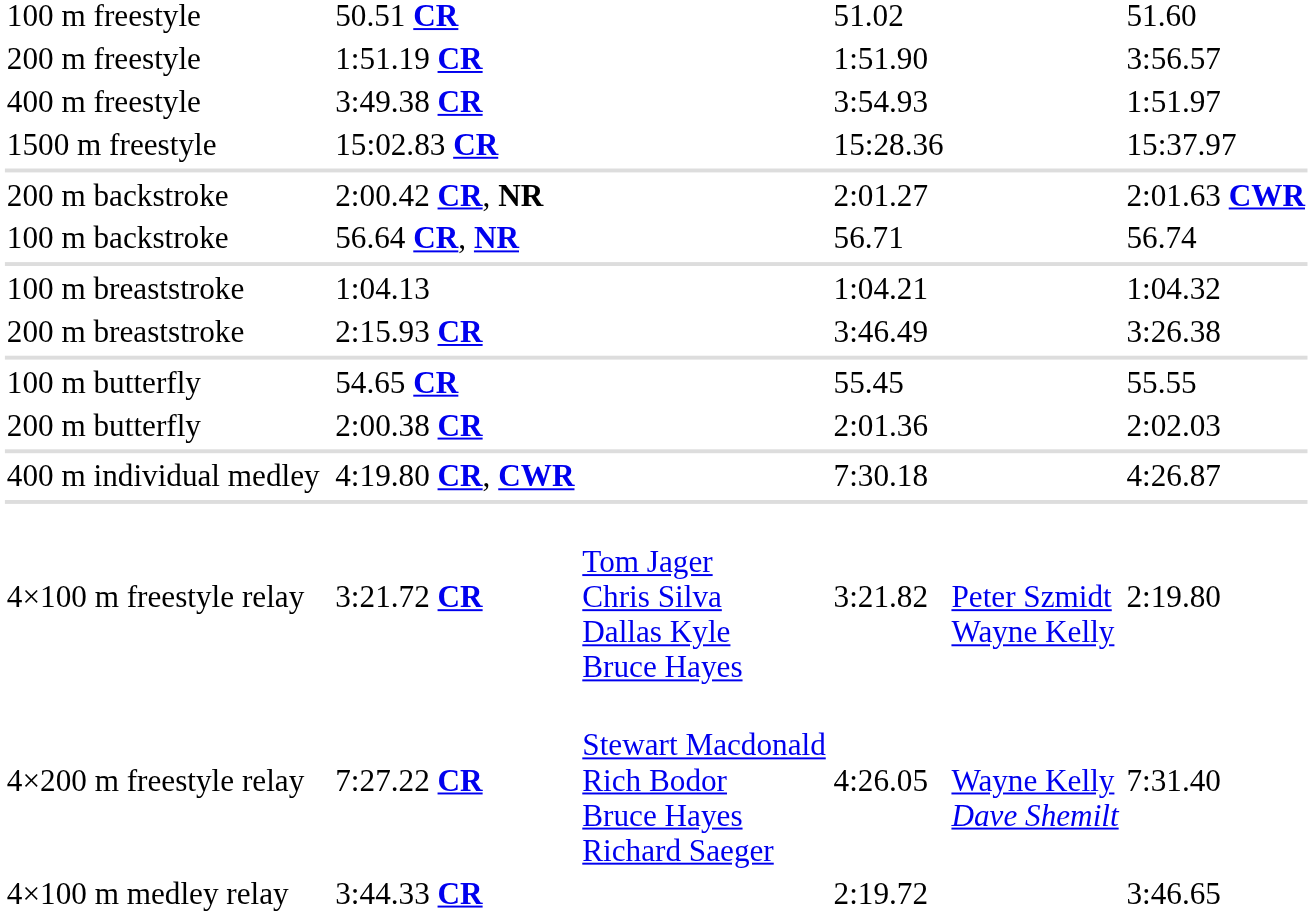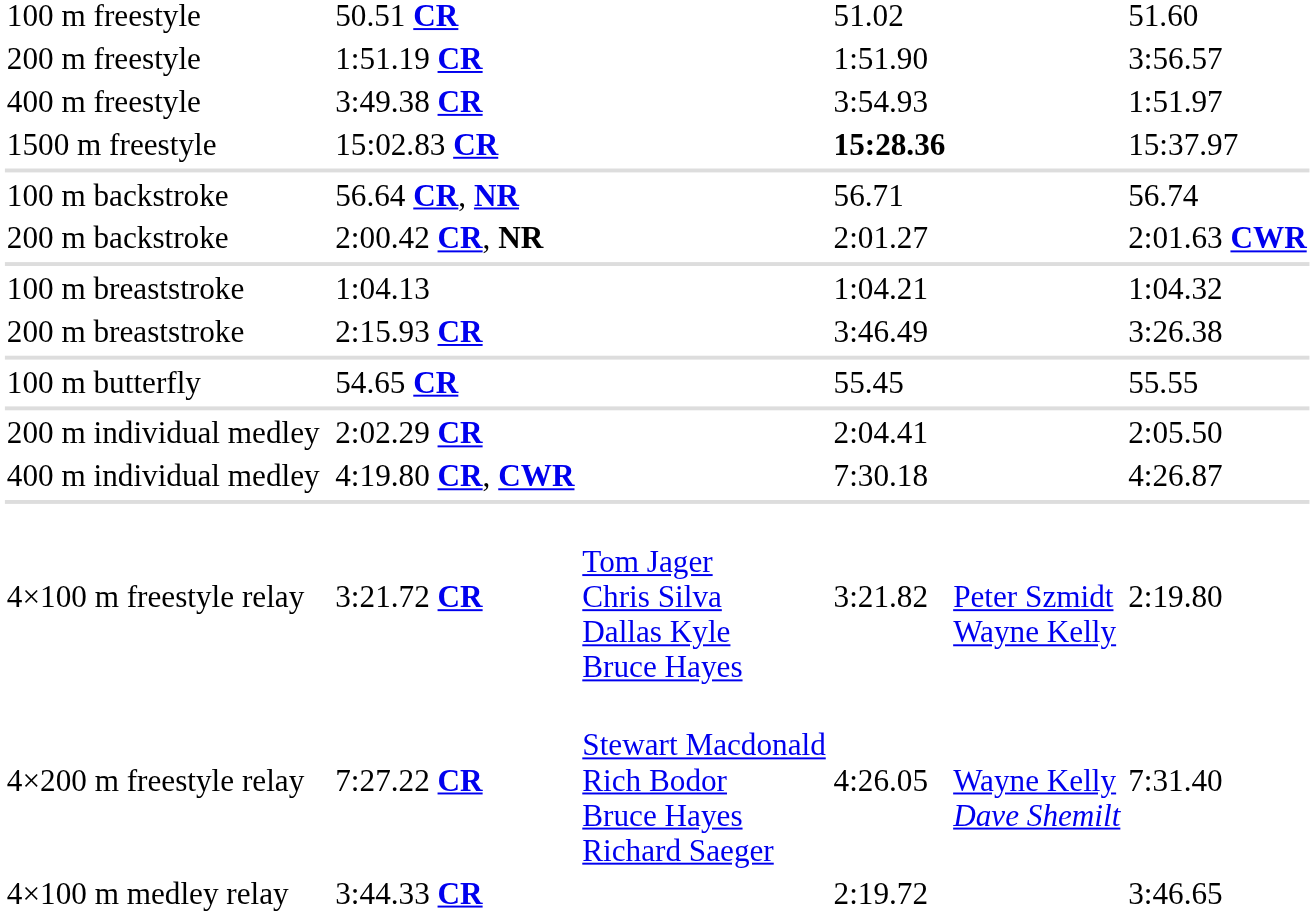1500 m freestyle | column 5: normal -> bold
rows swapped: 100 m backstroke <-> 200 m backstroke
- row: 200 m butterfly | 2:00.38 CR | 2:01.36 | 2:02.03
+ row: 200 m individual medley | 2:02.29 CR | 2:04.41 | 2:05.50
